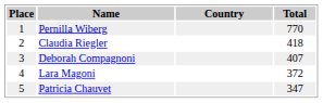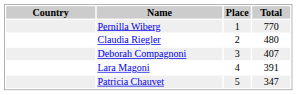columns swapped: Place <-> Country
Claudia Riegler | Total: 418 -> 480
Lara Magoni | Total: 372 -> 391
